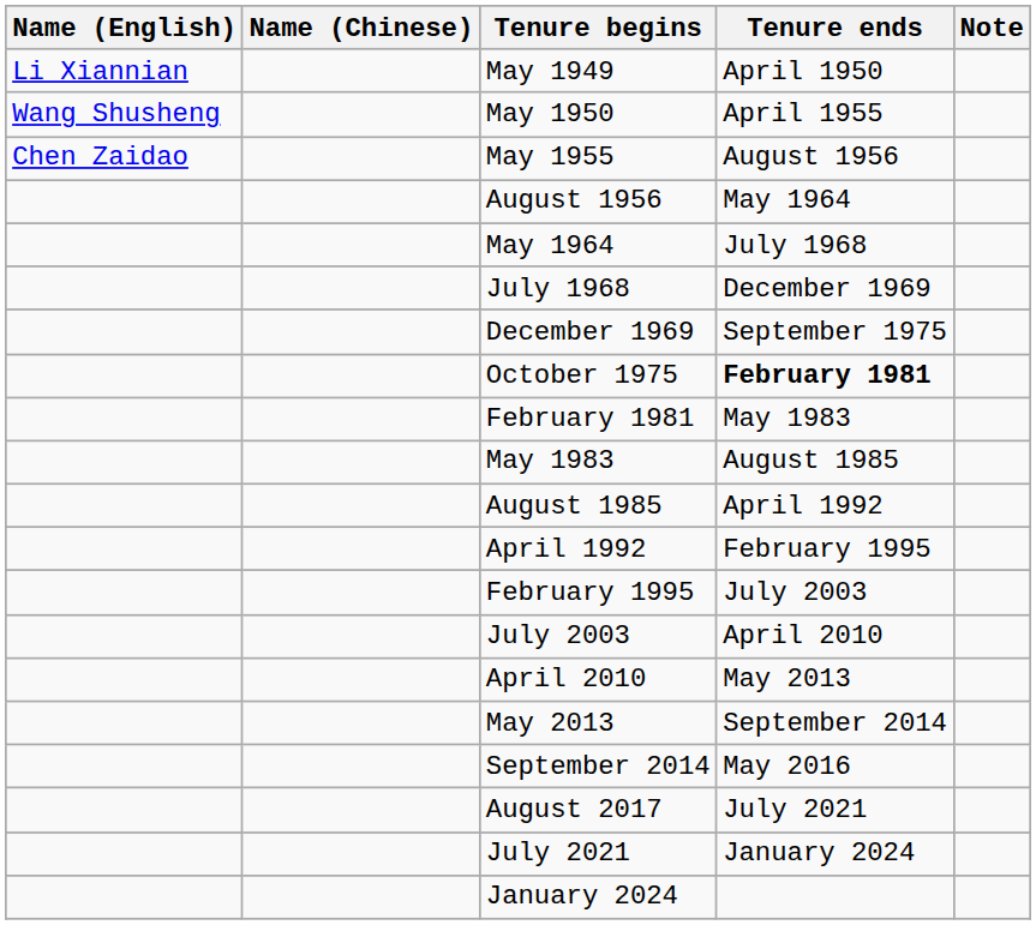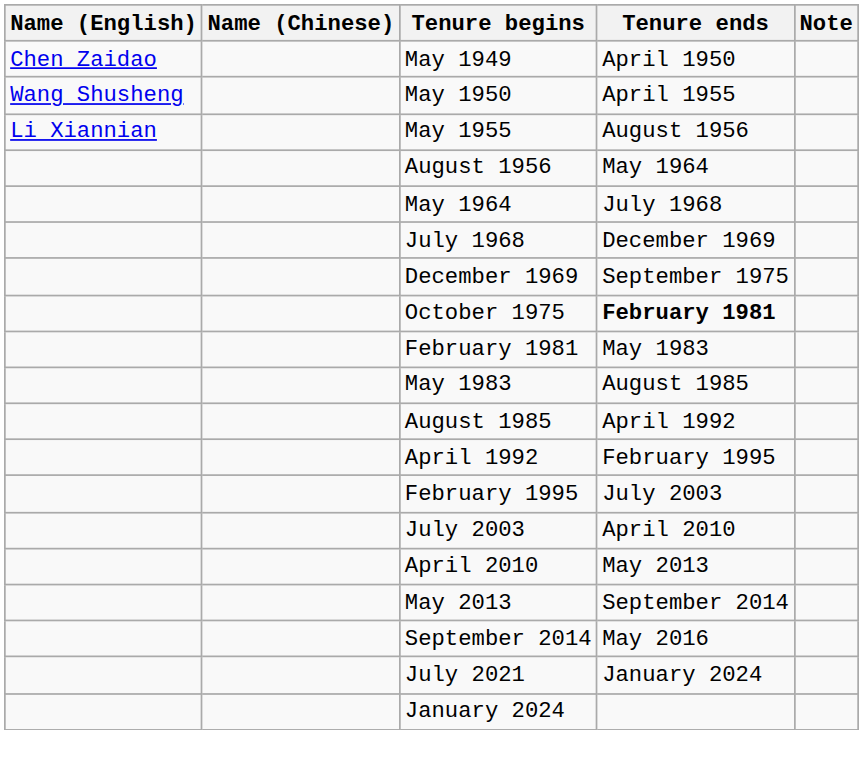May 1949 | Name (English): Li Xiannian -> Chen Zaidao
May 1955 | Name (English): Chen Zaidao -> Li Xiannian
- row: August 2017 | July 2021
